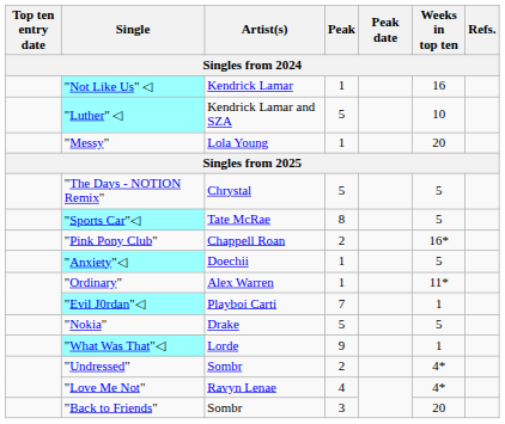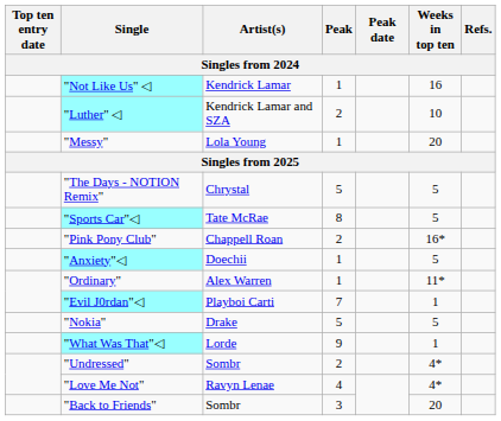"Luther" ◁ | Peak: 5 -> 2
